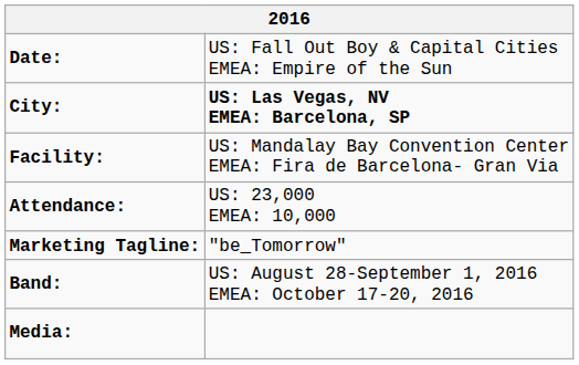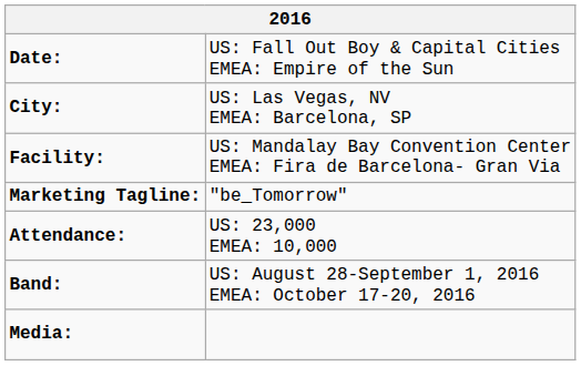City: | column 2: bold -> normal
rows swapped: Attendance: <-> Marketing Tagline:
